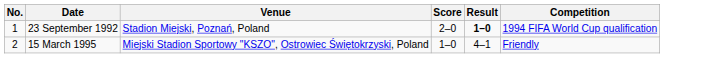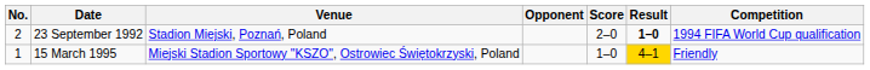+ column: Opponent
23 September 1992 | No.: 1 -> 2
15 March 1995 | No.: 2 -> 1
15 March 1995 | Result: no background -> gold background
